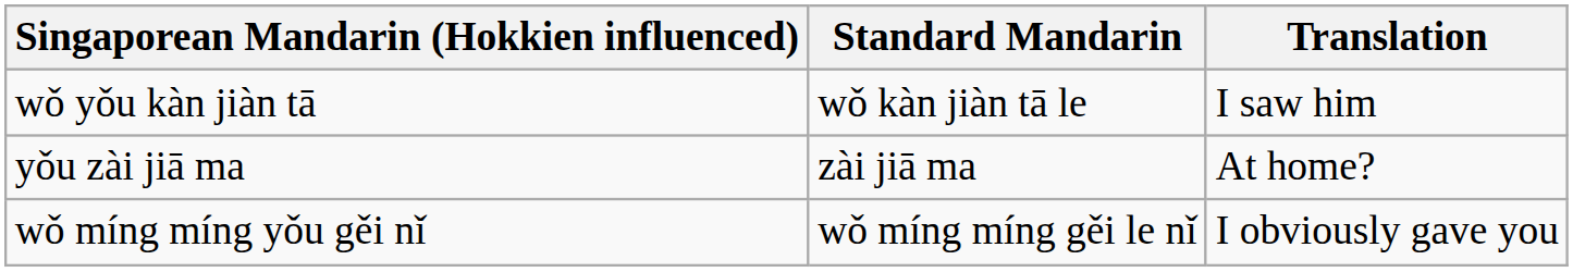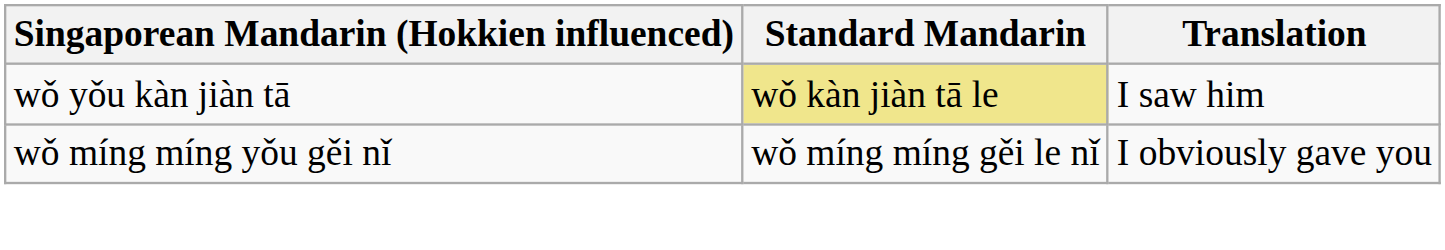wǒ yǒu kàn jiàn tā | Standard Mandarin: no background -> khaki background
- row: yǒu zài jiā ma | zài jiā ma | At home?
